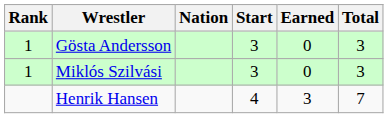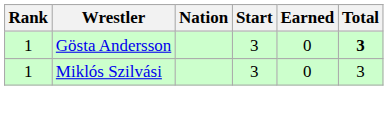Gösta Andersson | Total: normal -> bold
- row: Henrik Hansen | 4 | 3 | 7
